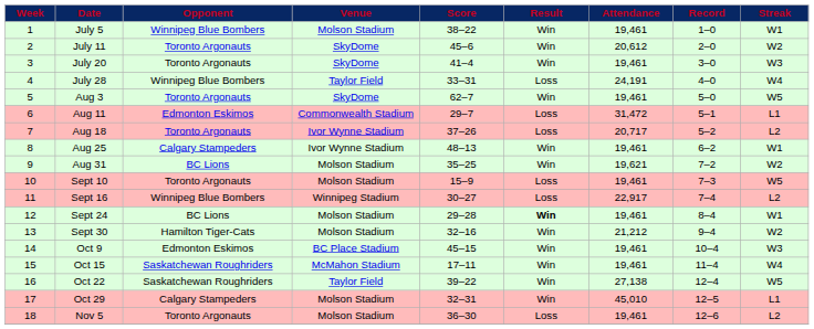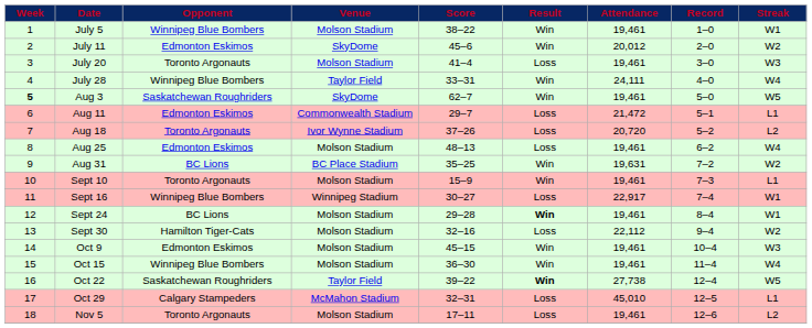July 11 | Opponent: Toronto Argonauts -> Edmonton Eskimos
July 11 | Attendance: 20,612 -> 20,012
July 20 | Venue: SkyDome -> Molson Stadium
July 20 | Result: Win -> Loss
July 28 | Result: Loss -> Win
July 28 | Attendance: 24,191 -> 24,111
Aug 3 | Week: normal -> bold
Aug 3 | Opponent: Toronto Argonauts -> Saskatchewan Roughriders
Aug 11 | Attendance: 31,472 -> 21,472
Aug 18 | Attendance: 20,717 -> 20,720
Aug 25 | Opponent: Calgary Stampeders -> Edmonton Eskimos
Aug 25 | Venue: Ivor Wynne Stadium -> Molson Stadium
Aug 25 | Result: Win -> Loss
Aug 25 | Streak: W1 -> W4
Aug 31 | Venue: Molson Stadium -> BC Place Stadium
Aug 31 | Attendance: 19,621 -> 19,631
Sept 10 | Result: Loss -> Win
Sept 10 | Streak: W5 -> L1
Sept 16 | Streak: L2 -> W1
Sept 30 | Result: Win -> Loss
Sept 30 | Attendance: 21,212 -> 22,112
Oct 9 | Venue: BC Place Stadium -> Molson Stadium
Oct 15 | Opponent: Saskatchewan Roughriders -> Winnipeg Blue Bombers
Oct 15 | Venue: McMahon Stadium -> Molson Stadium
Oct 15 | Score: 17–11 -> 36–30
Oct 22 | Result: normal -> bold
Oct 22 | Attendance: 27,138 -> 27,738
Oct 29 | Venue: Molson Stadium -> McMahon Stadium
Oct 29 | Result: Win -> Loss
Nov 5 | Score: 36–30 -> 17–11
